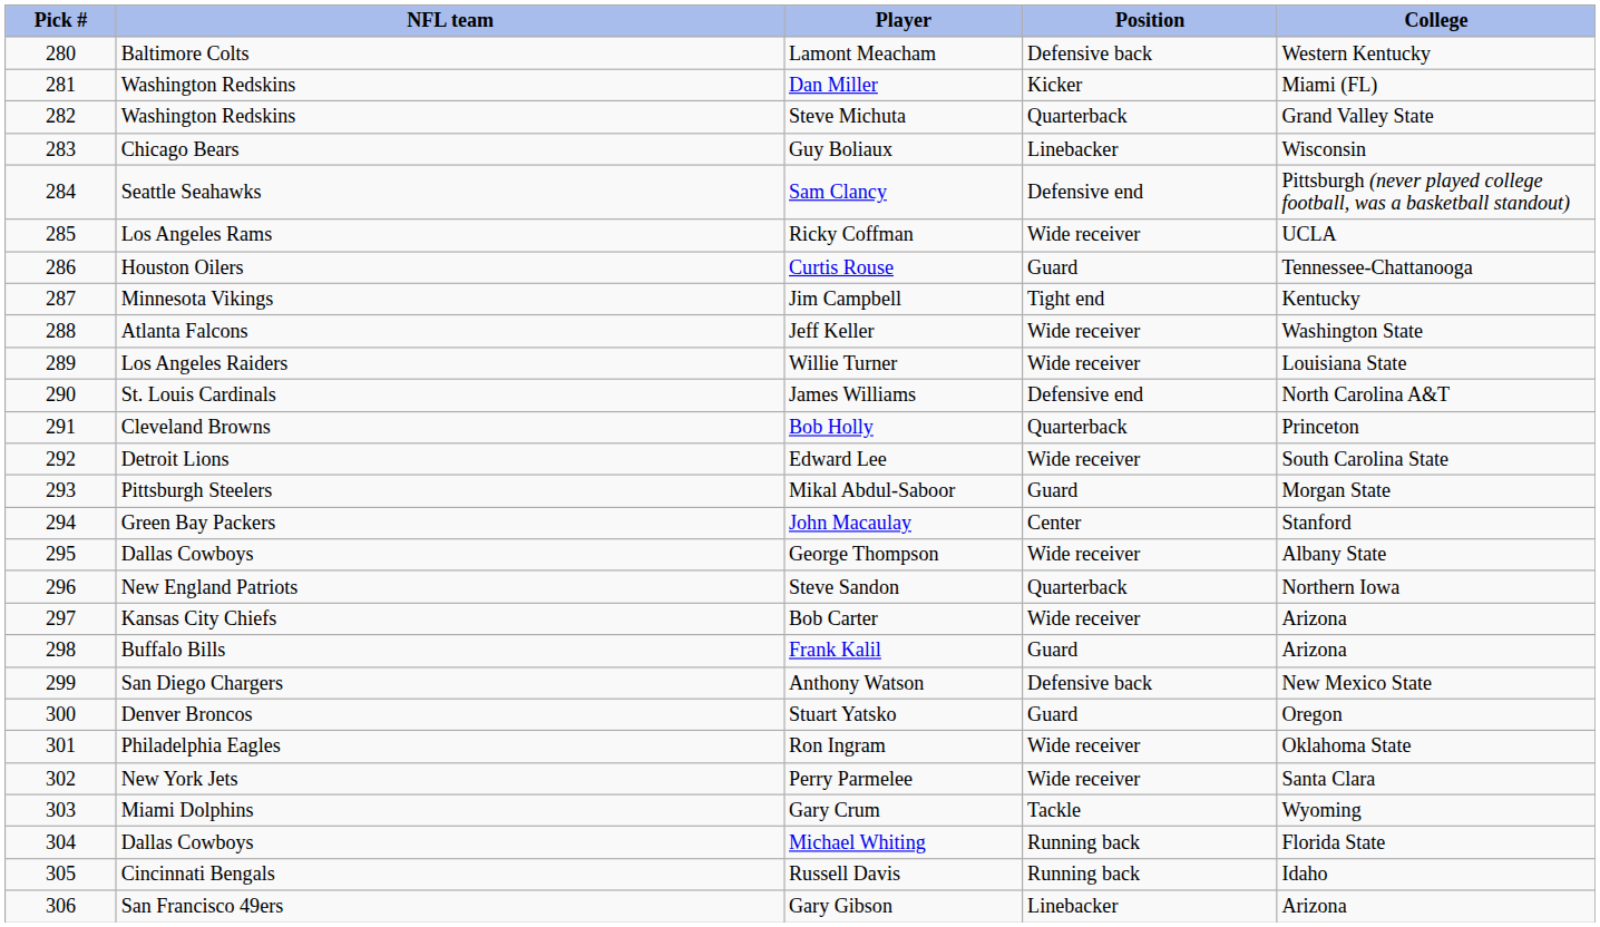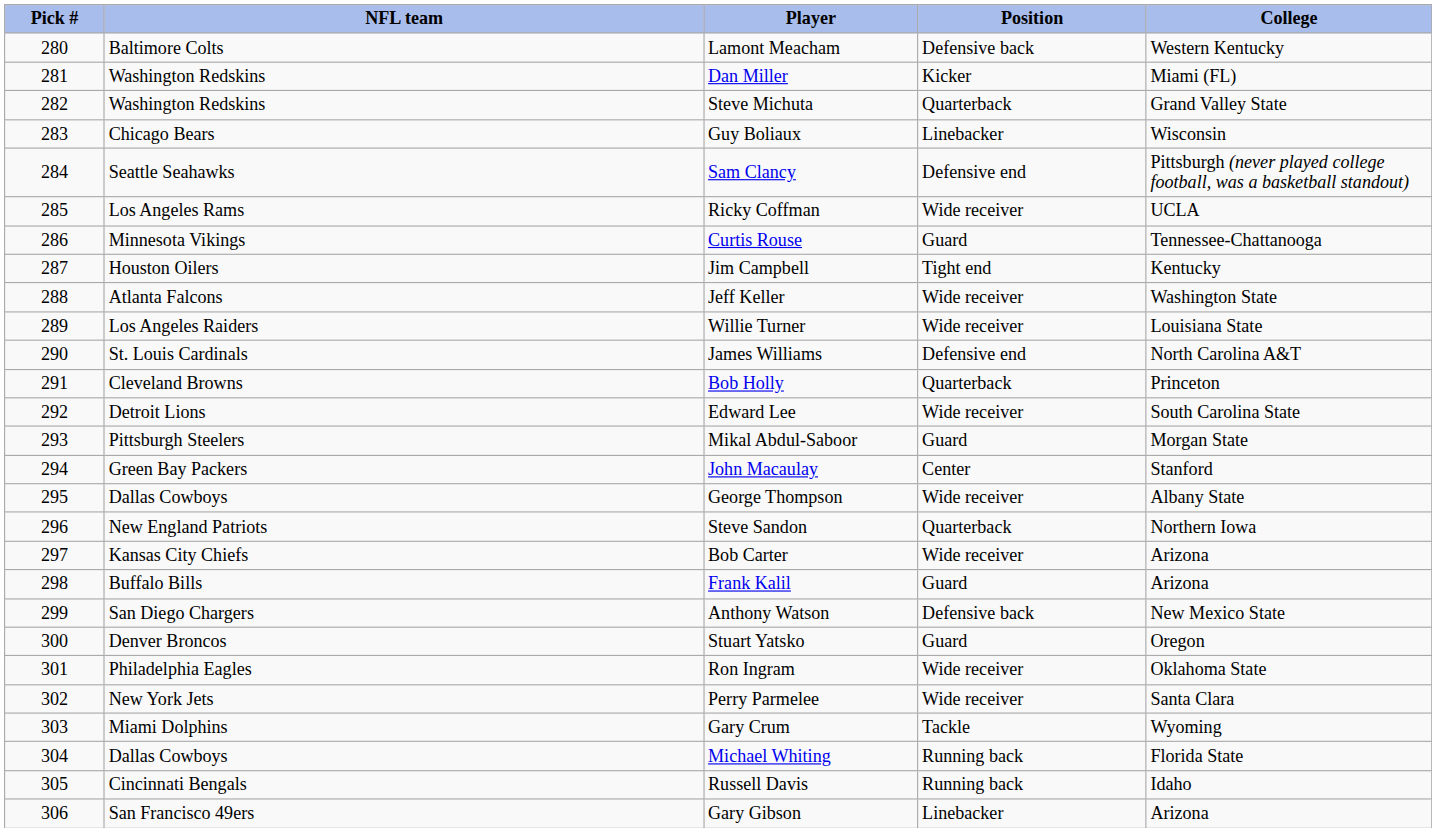Curtis Rouse | NFL team: Houston Oilers -> Minnesota Vikings
Jim Campbell | NFL team: Minnesota Vikings -> Houston Oilers
